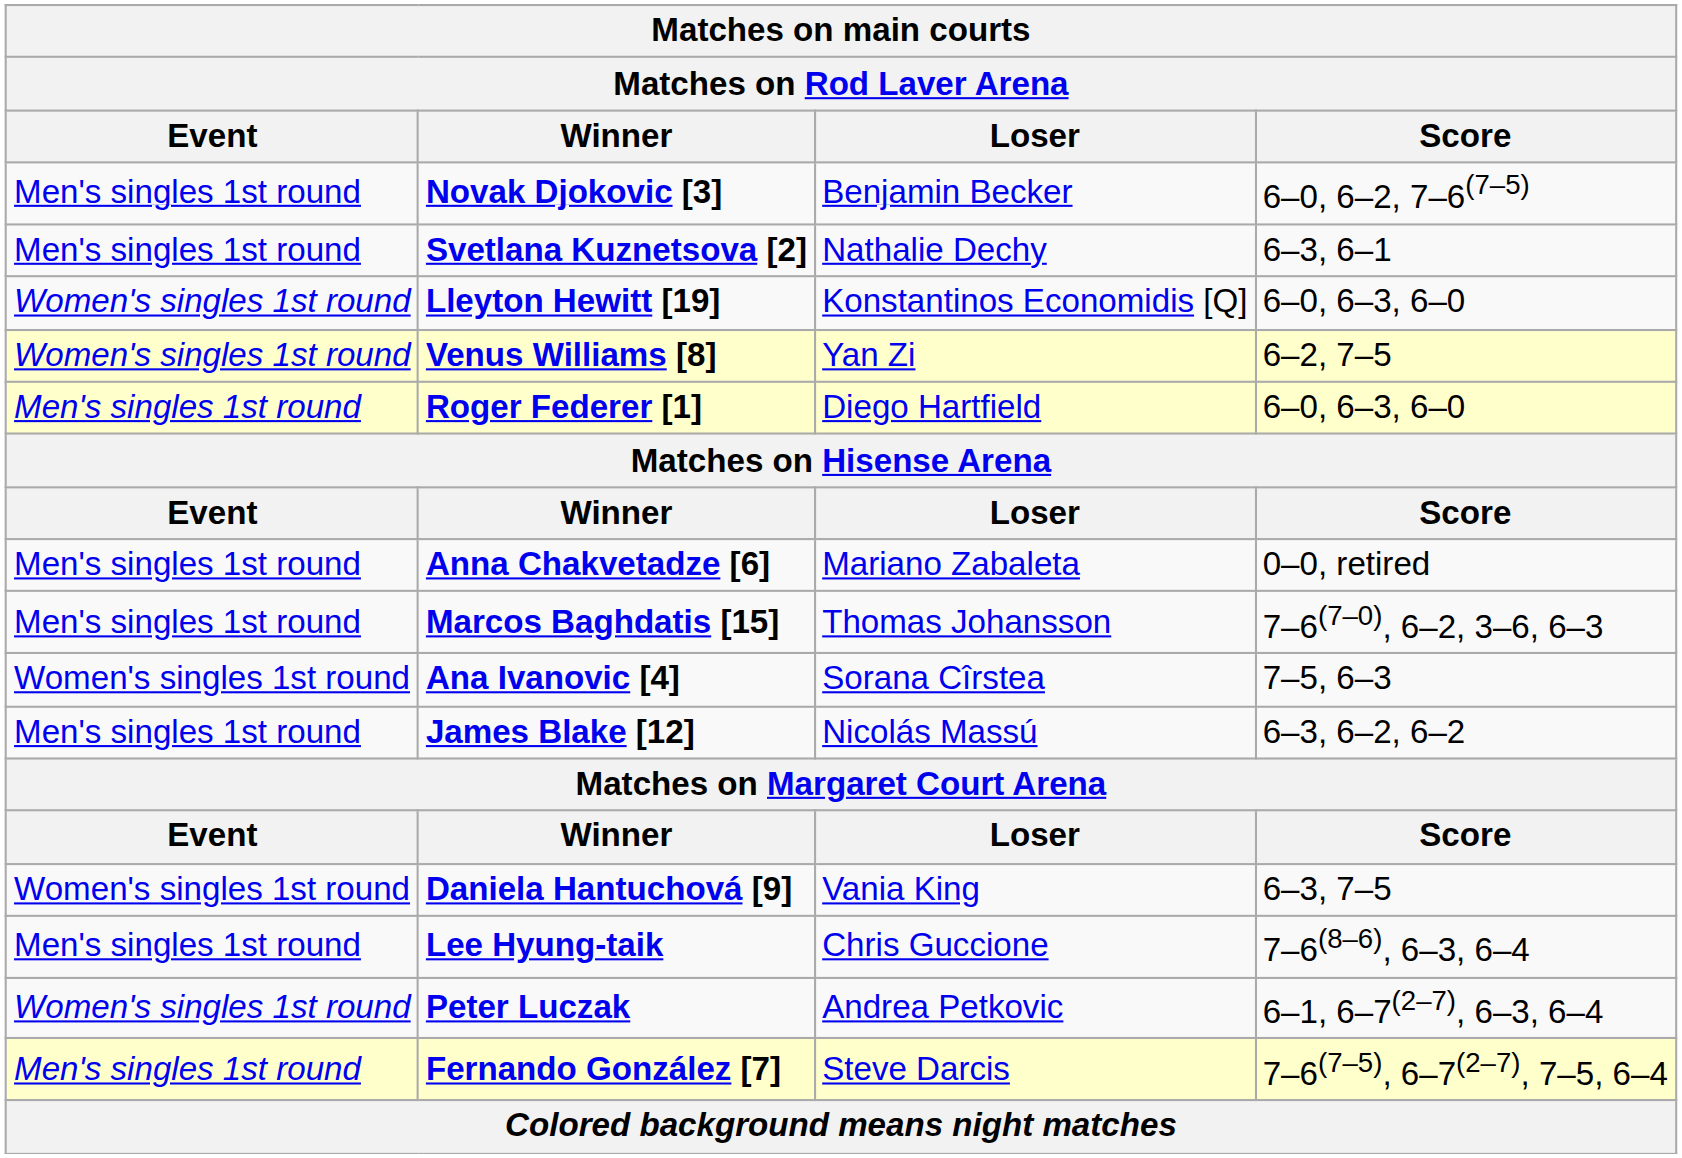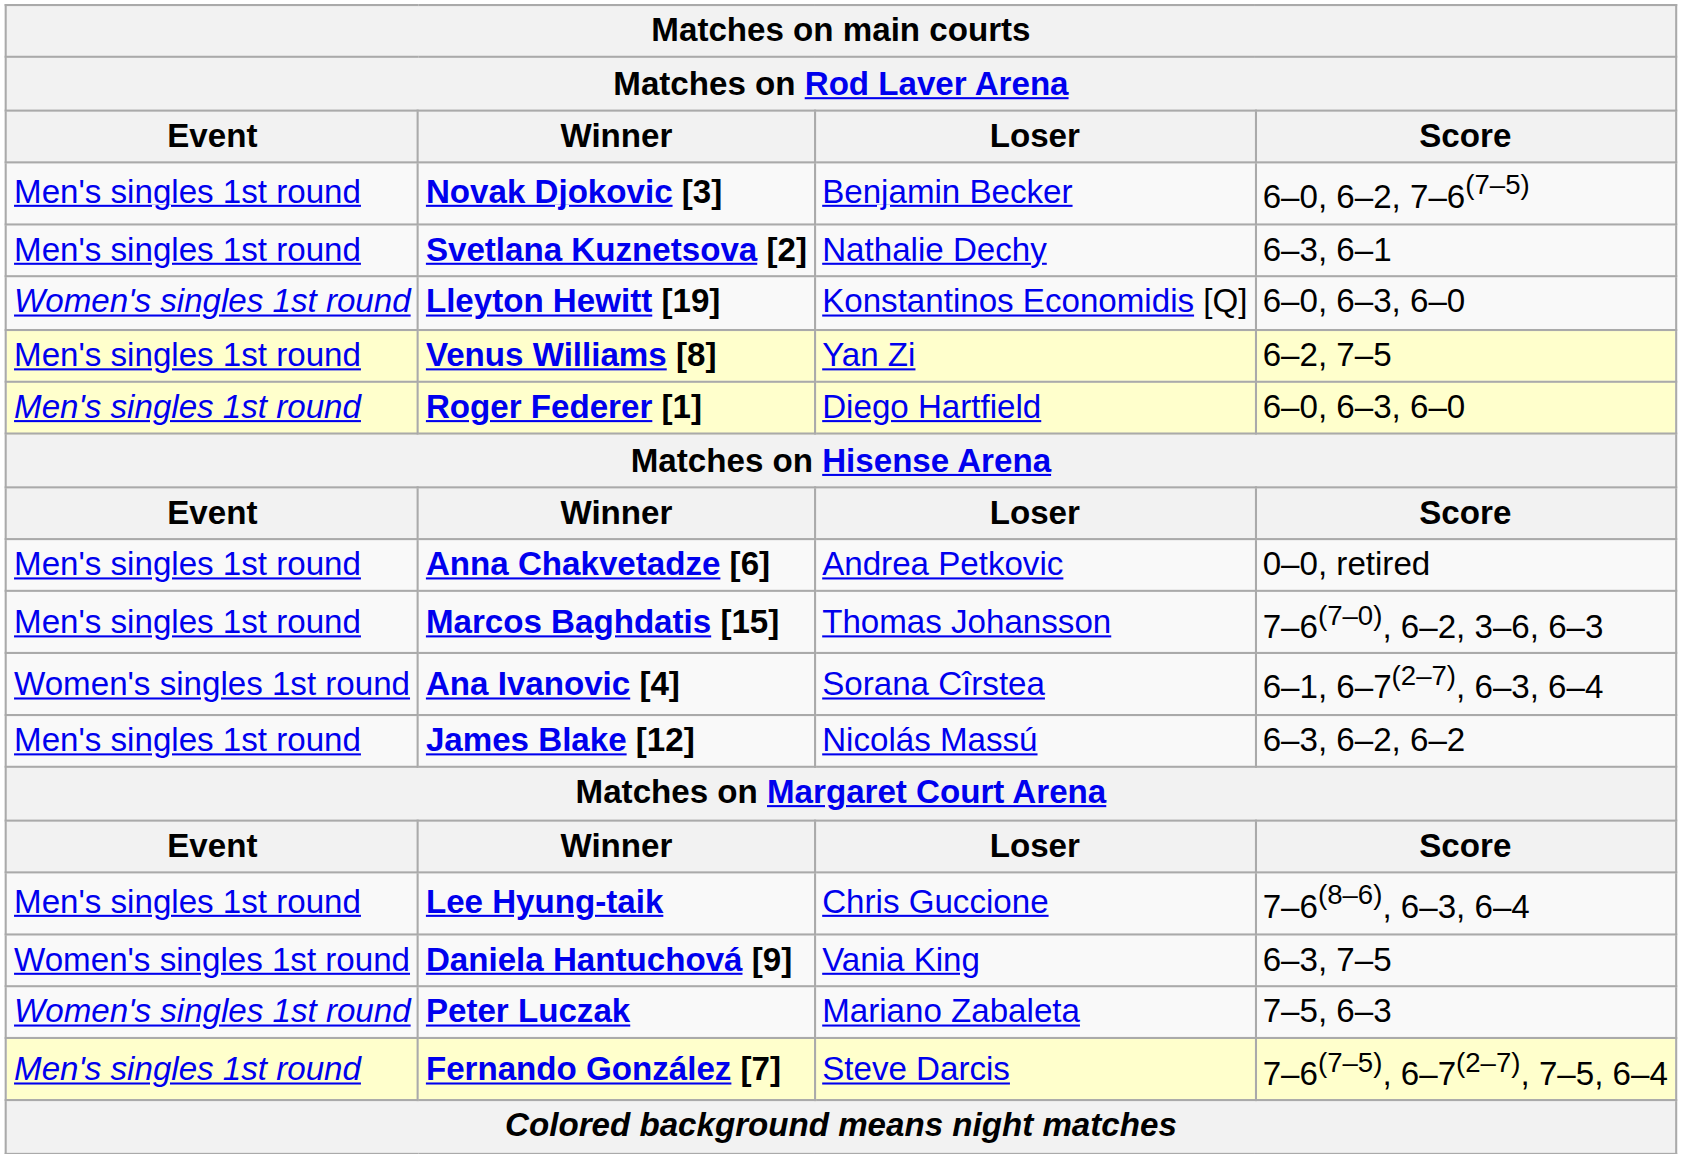Venus Williams [8] | Event: Women's singles 1st round -> Men's singles 1st round
Anna Chakvetadze [6] | Loser: Mariano Zabaleta -> Andrea Petkovic
Ana Ivanovic [4] | Score: 7–5, 6–3 -> 6–1, 6–7(2–7), 6–3, 6–4
rows swapped: Daniela Hantuchová [9] <-> Lee Hyung-taik
Peter Luczak | Loser: Andrea Petkovic -> Mariano Zabaleta
Peter Luczak | Score: 6–1, 6–7(2–7), 6–3, 6–4 -> 7–5, 6–3
